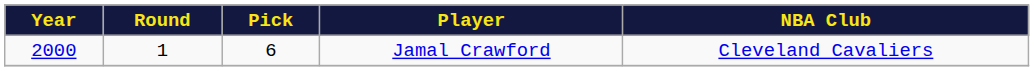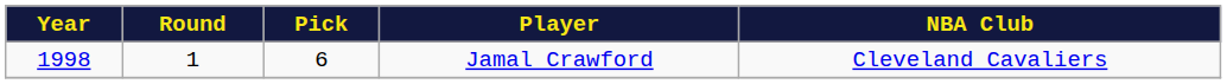Jamal Crawford | Year: 2000 -> 1998
